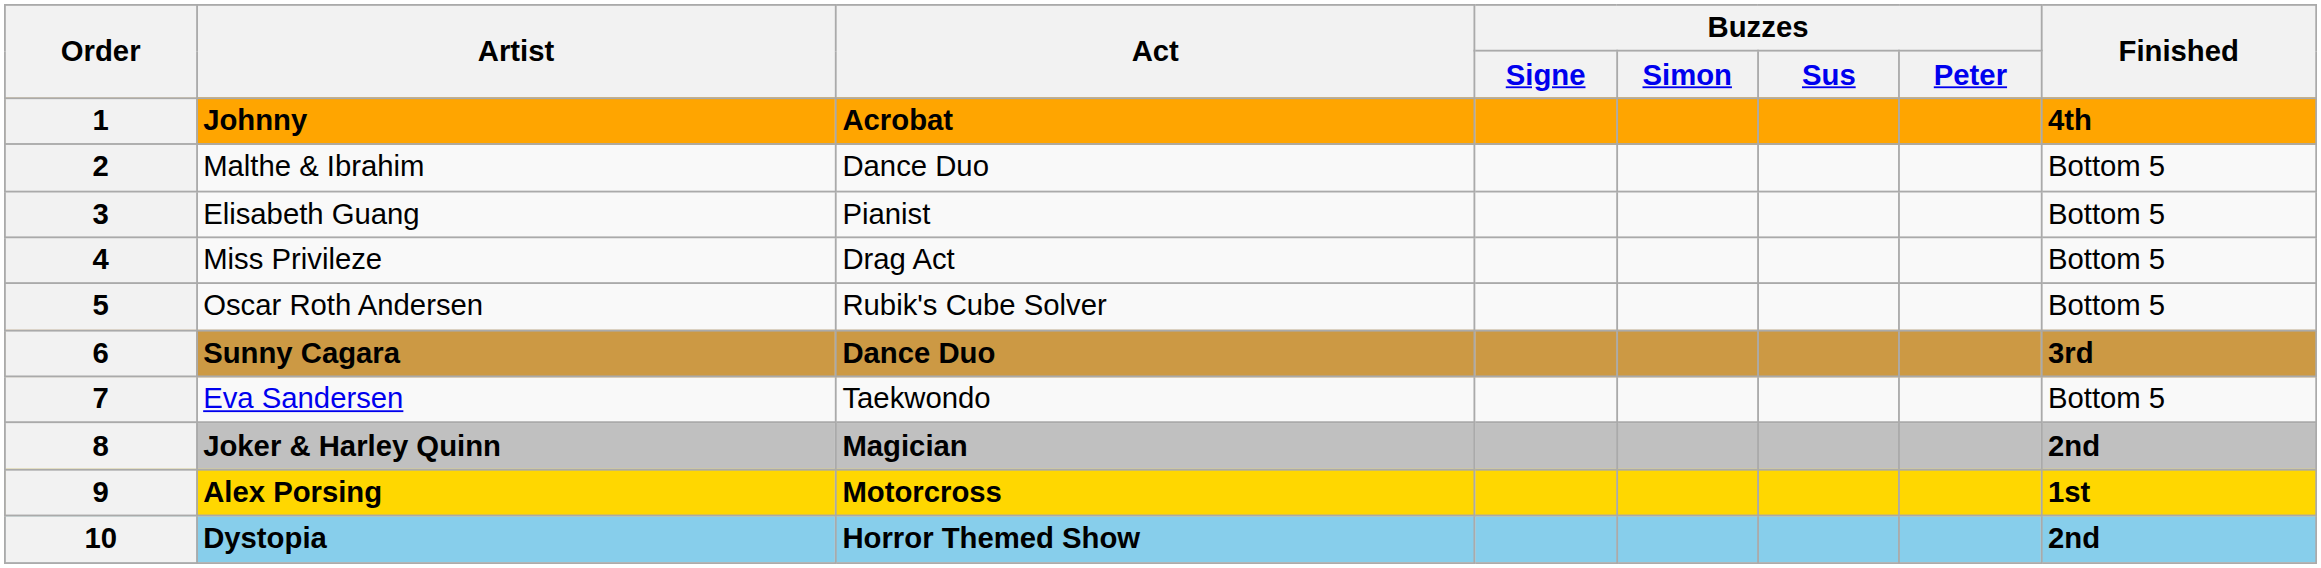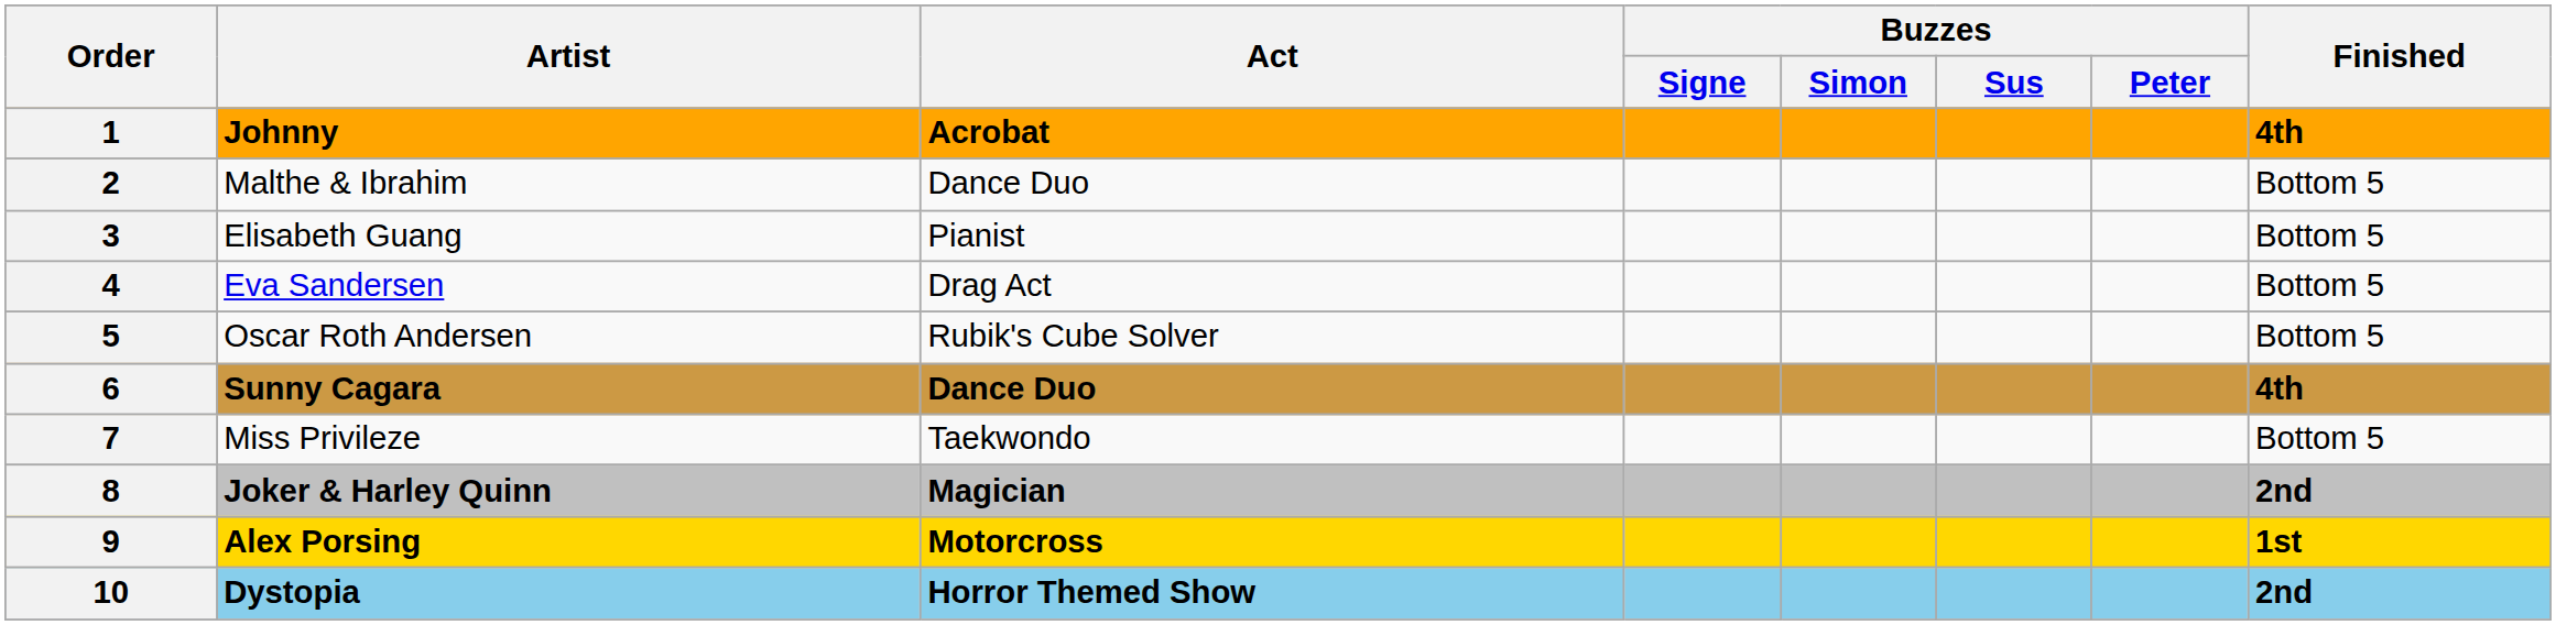4 | Artist: Miss Privileze -> Eva Sandersen
6 | Finished: 3rd -> 4th
7 | Artist: Eva Sandersen -> Miss Privileze
